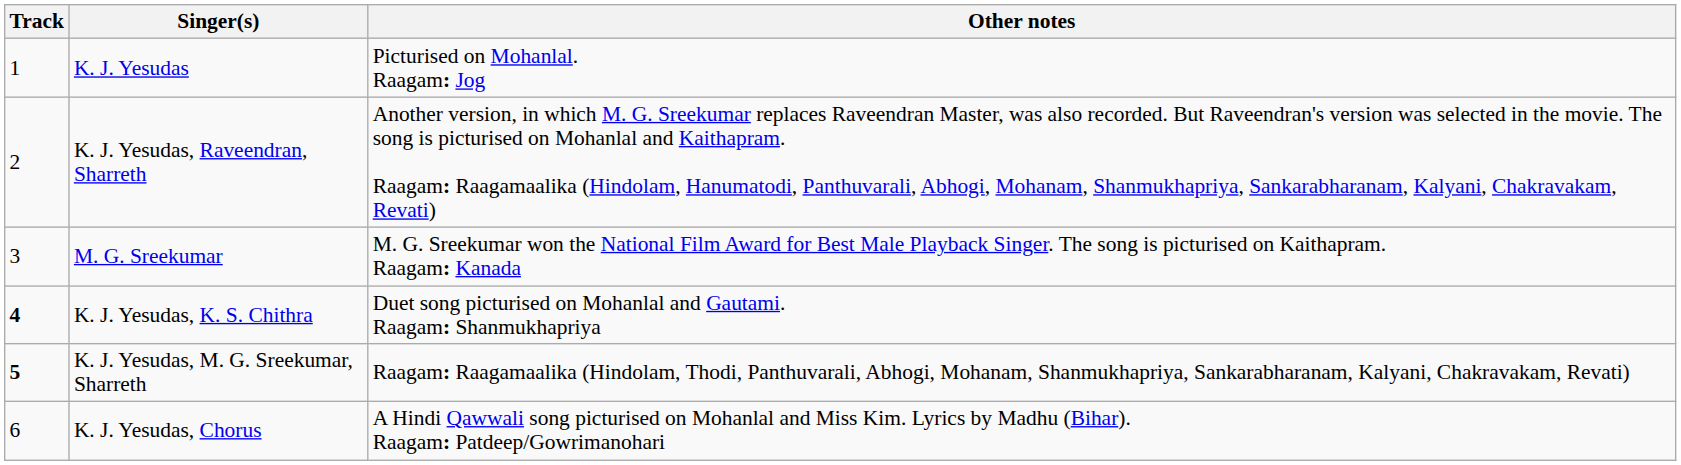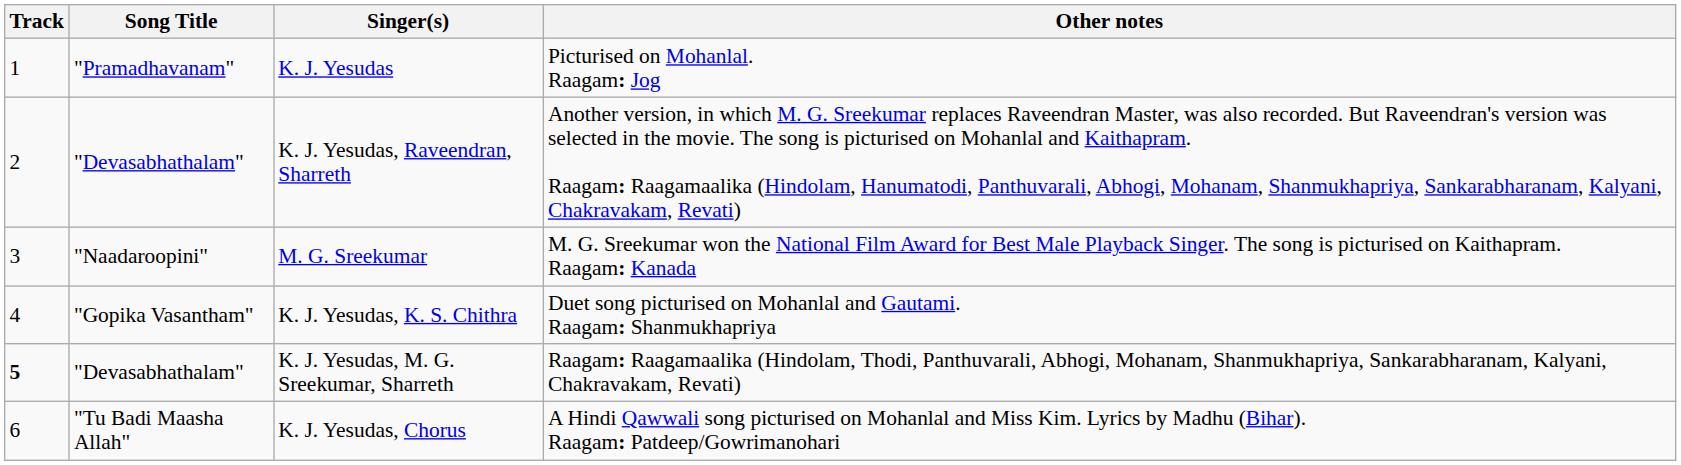+ column: Song Title | "Pramadhavanam" | "Devasabhathalam" | "Naadaroopini" | "Gopika Vasantham" | "Devasabhathalam" | "Tu Badi Maasha Allah"
K. J. Yesudas, K. S. Chithra | Track: bold -> normal
